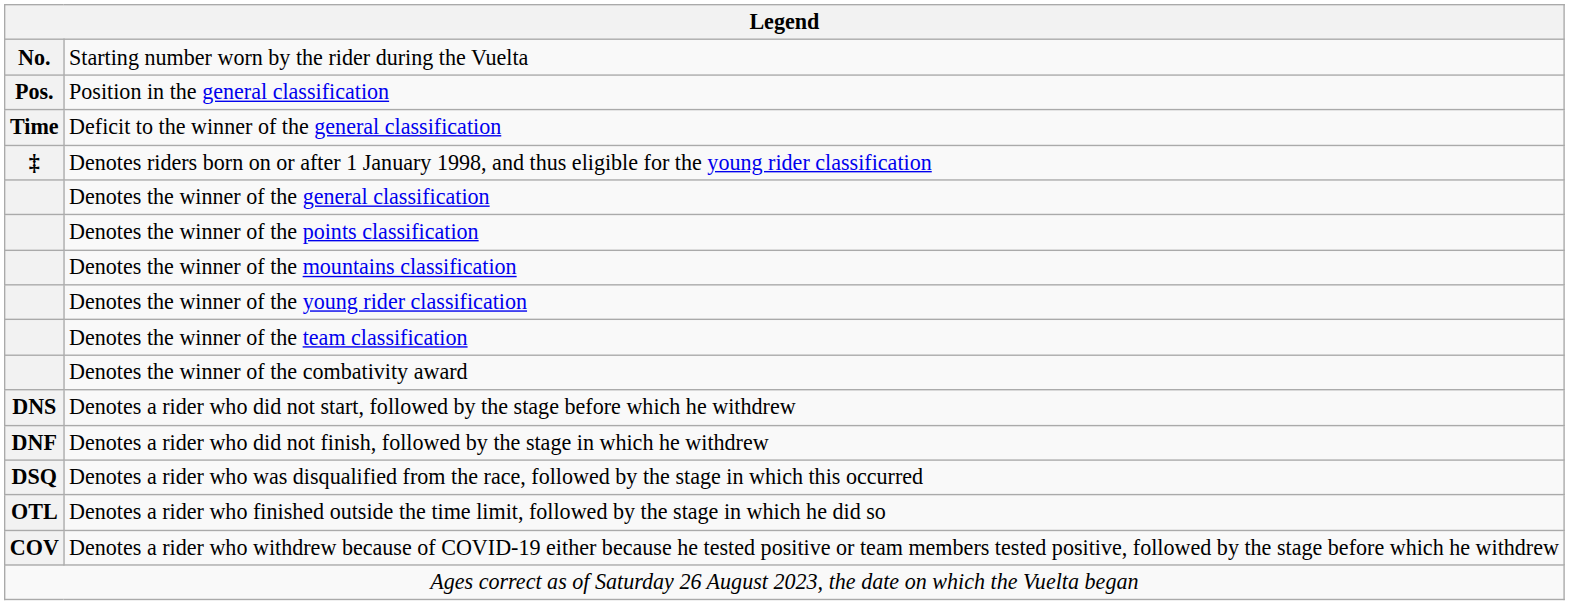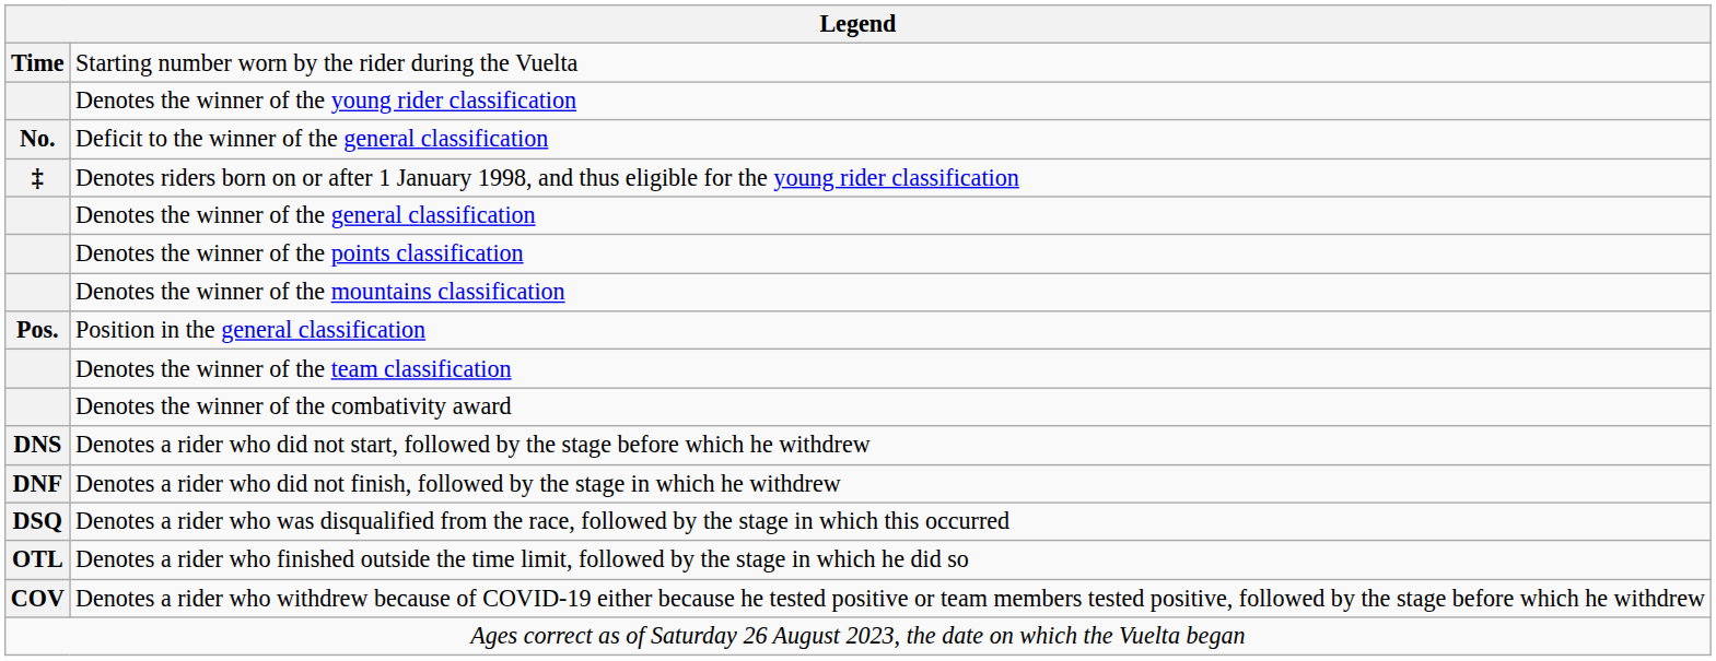Starting number worn by the rider during the Vuelta | column 1: No. -> Time
rows swapped: Position in the general classification <-> Denotes the winner of the young rider classification
Deficit to the winner of the general classification | column 1: Time -> No.
